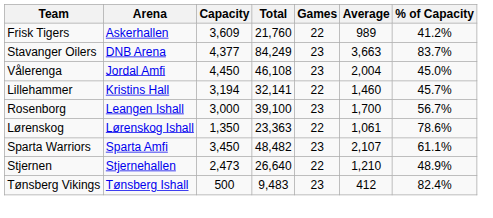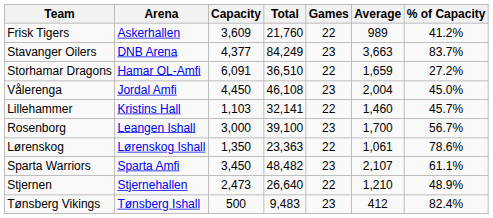+ row: Storhamar Dragons | Hamar OL-Amfi | 6,091 | 36,510 | 22 | 1,659 | 27.2%
Lillehammer | Capacity: 3,194 -> 1,103
